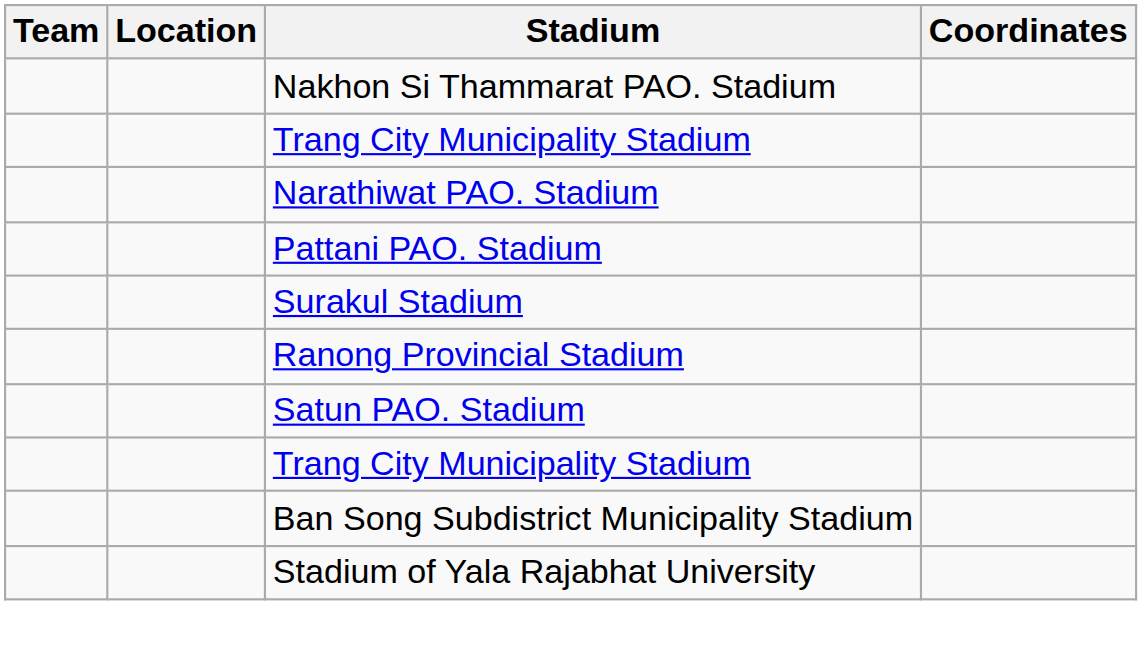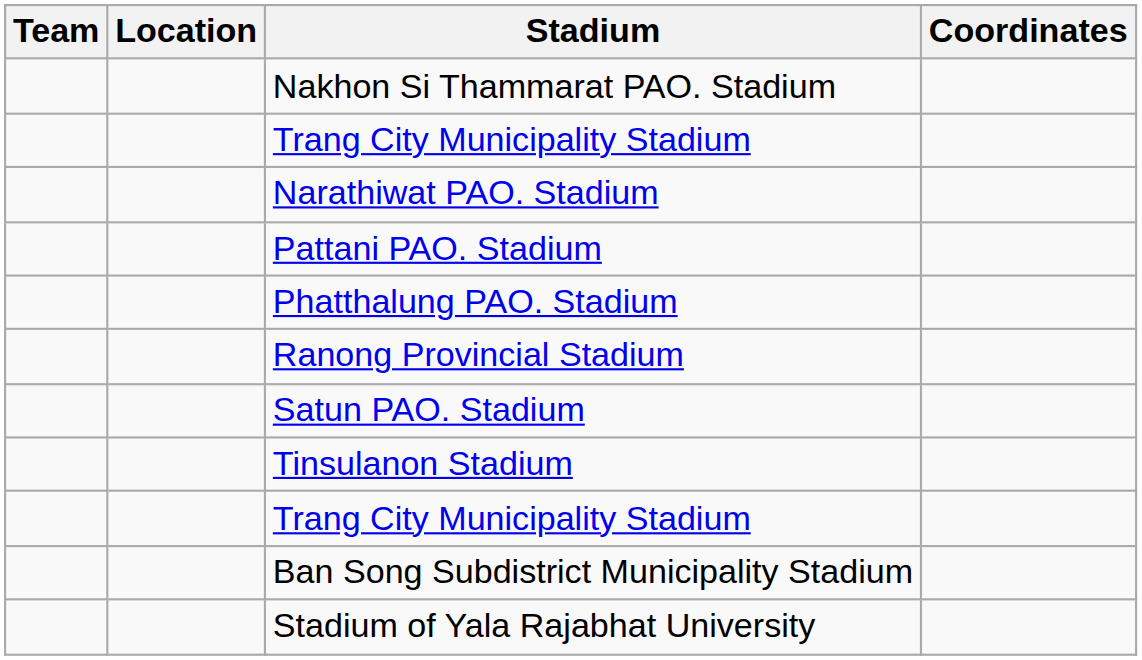+ row: Phatthalung PAO. Stadium
- row: Surakul Stadium
+ row: Tinsulanon Stadium
